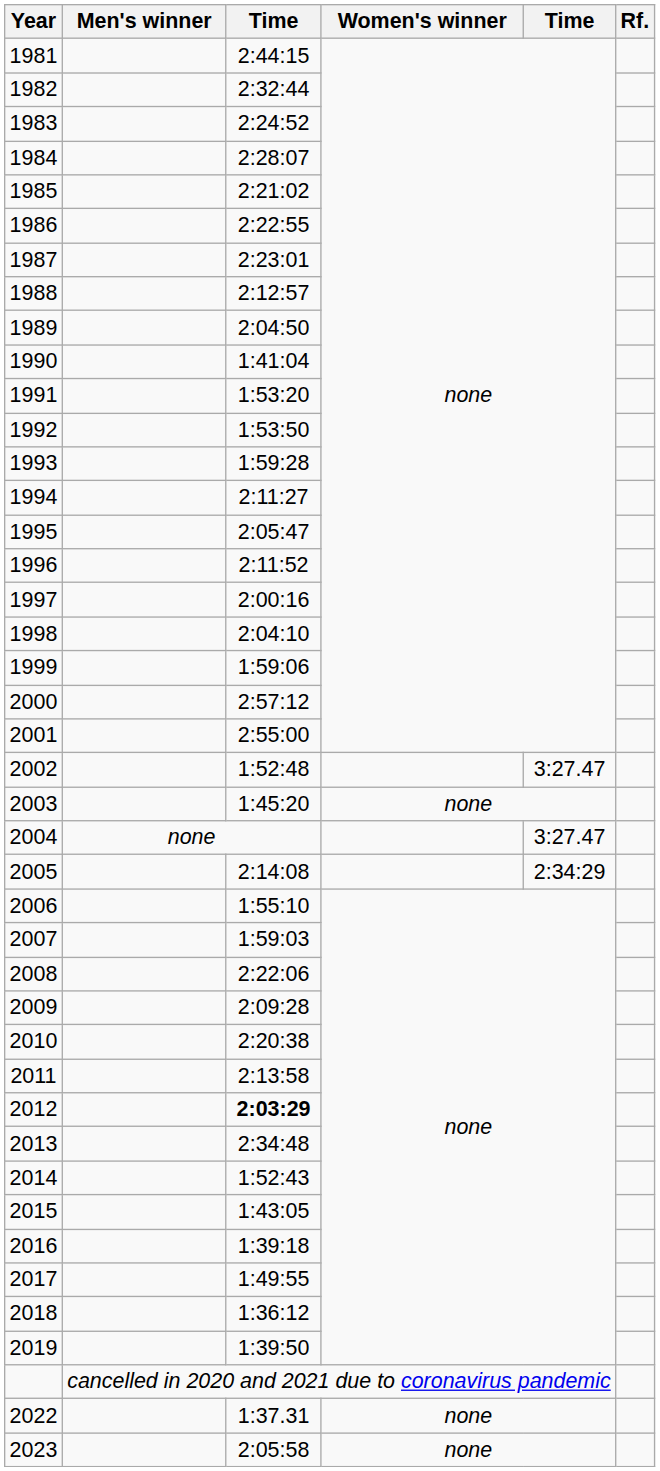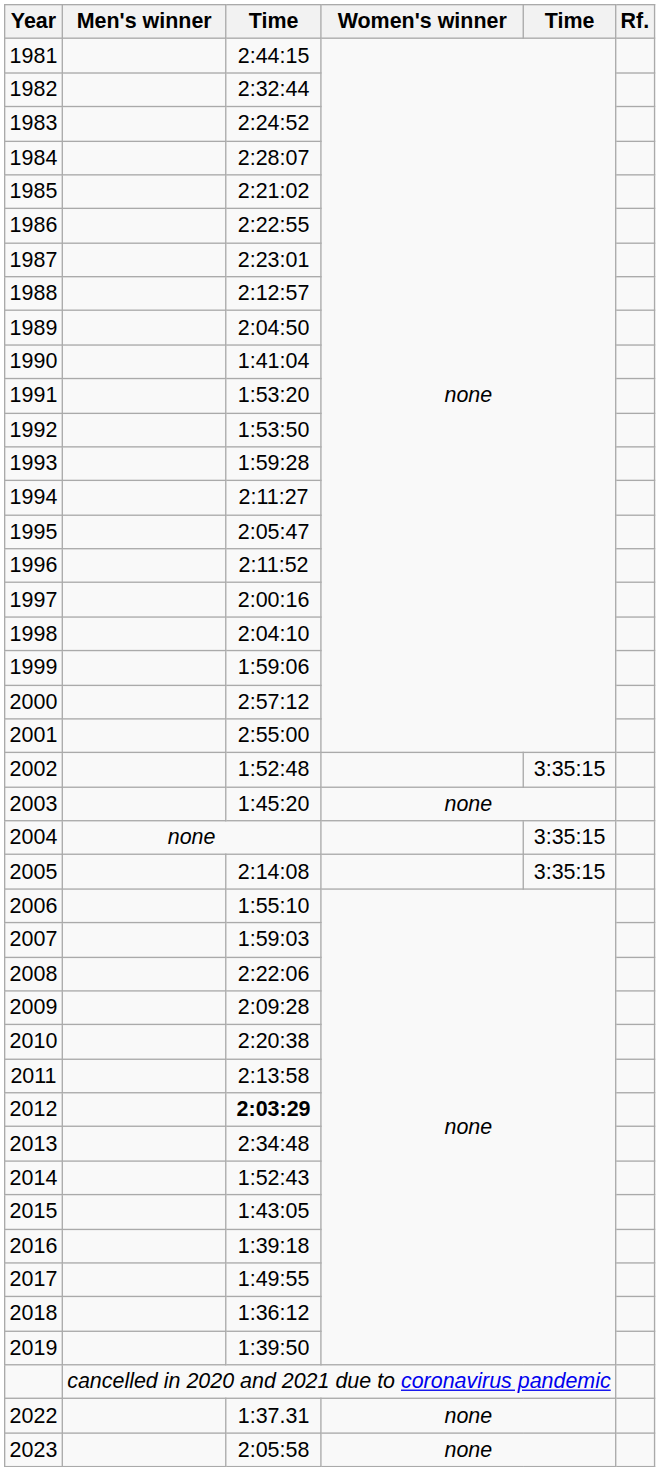2002 | column 5: 3:27.47 -> 3:35:15
2004 | column 5: 3:27.47 -> 3:35:15
2005 | column 5: 2:34:29 -> 3:35:15
